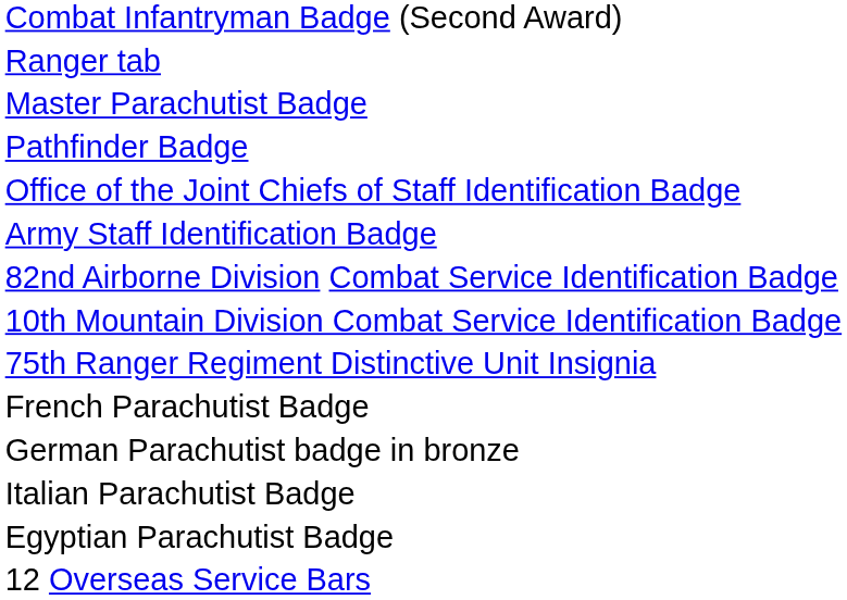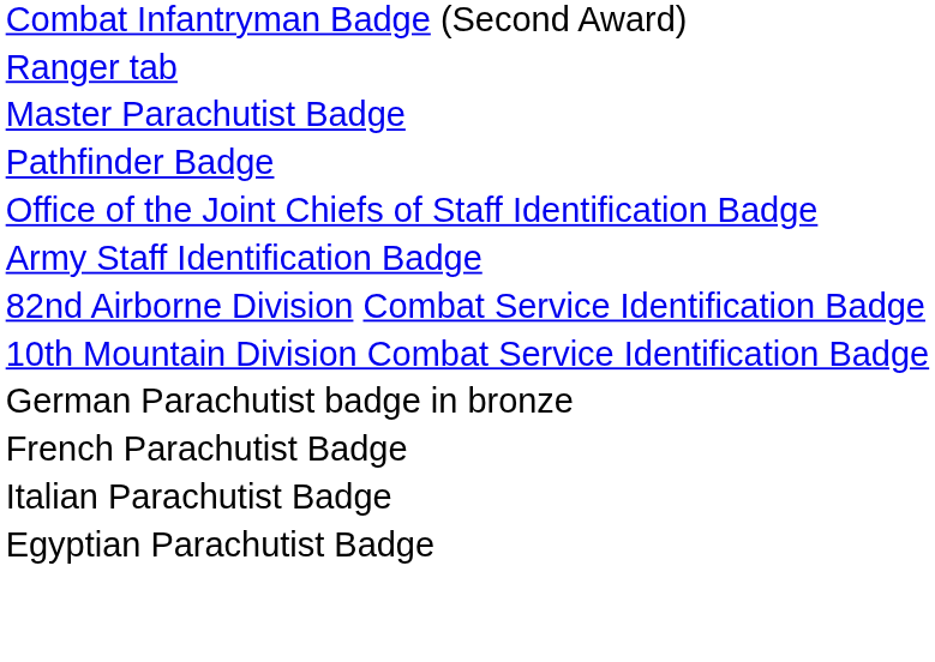- row: 75th Ranger Regiment Distinctive Unit Insignia
rows swapped: French Parachutist Badge <-> German Parachutist badge in bronze
- row: 12 Overseas Service Bars
